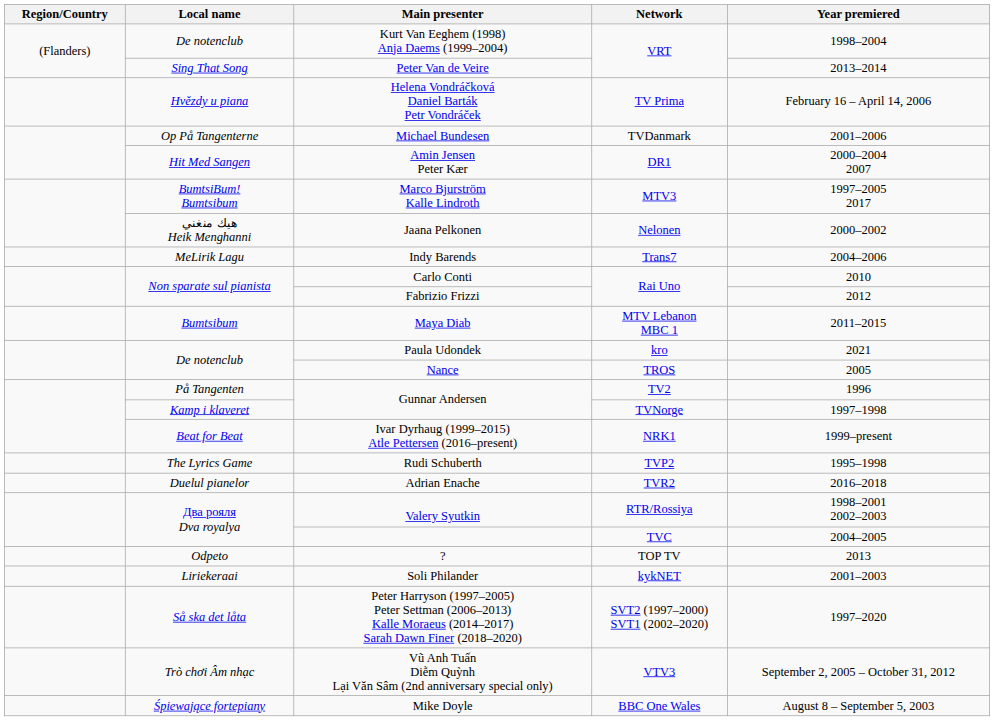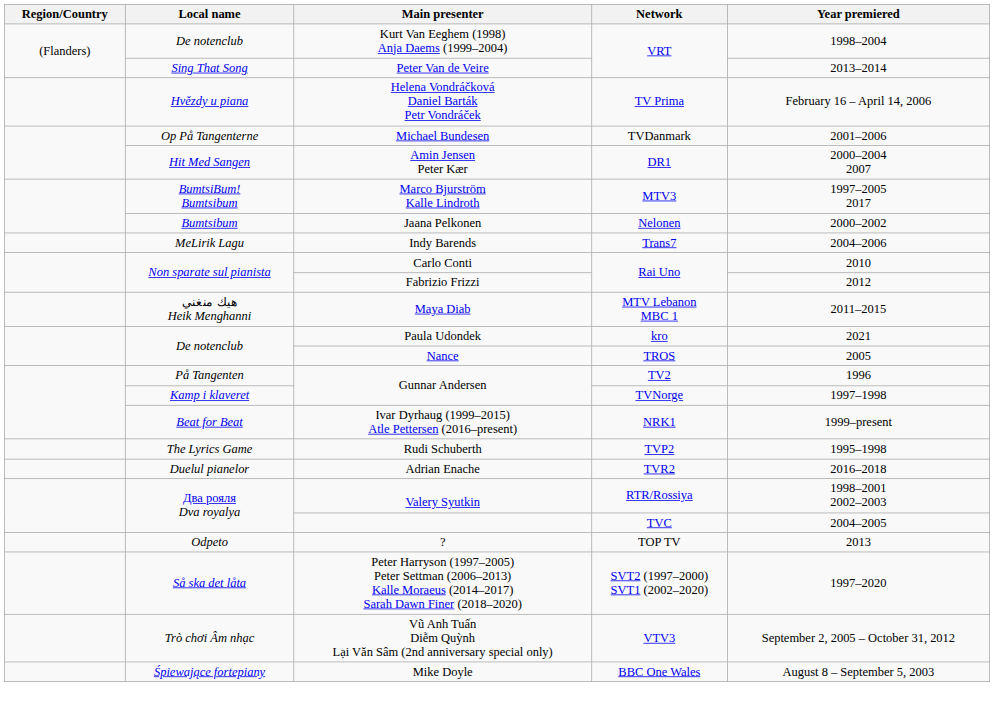Jaana Pelkonen | Local name: هيك منغني Heik Menghanni -> Bumtsibum
Maya Diab | Local name: Bumtsibum -> هيك منغني Heik Menghanni
- row: Liriekeraai | Soli Philander | kykNET | 2001–2003
